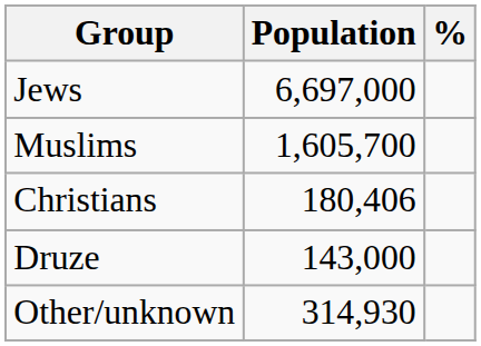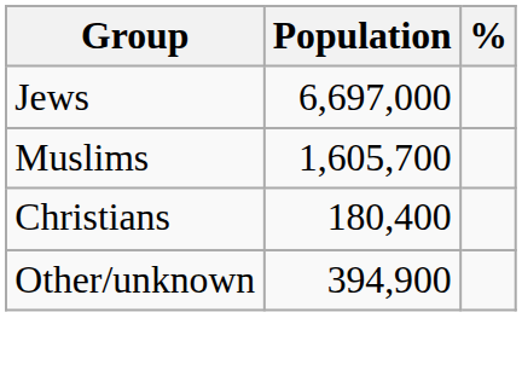Christians | Population: 180,406 -> 180,400
- row: Druze | 143,000
Other/unknown | Population: 314,930 -> 394,900
